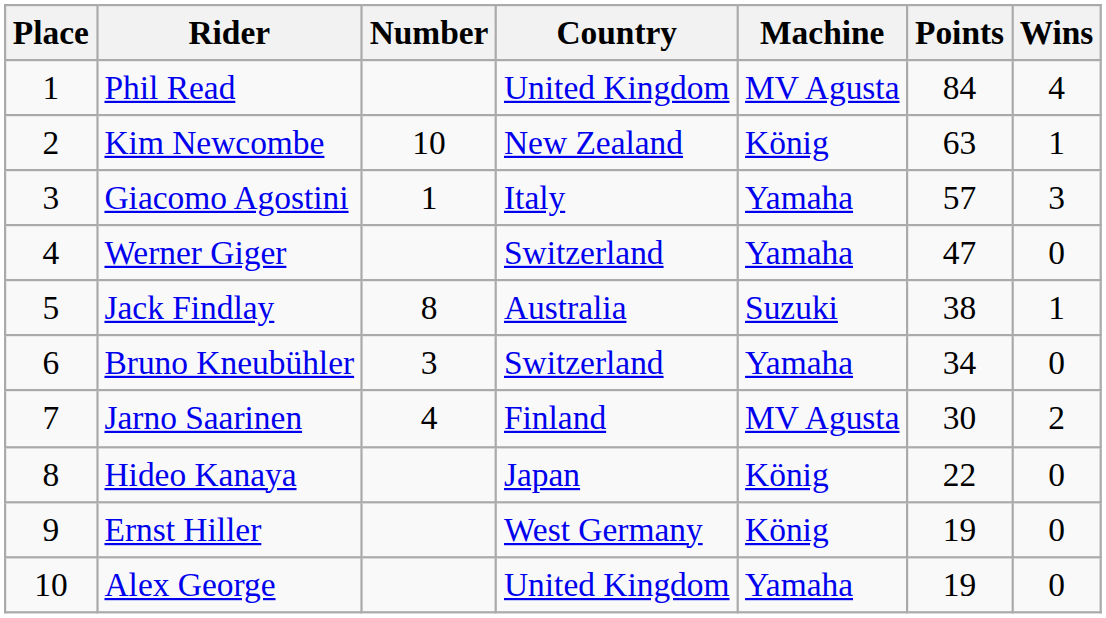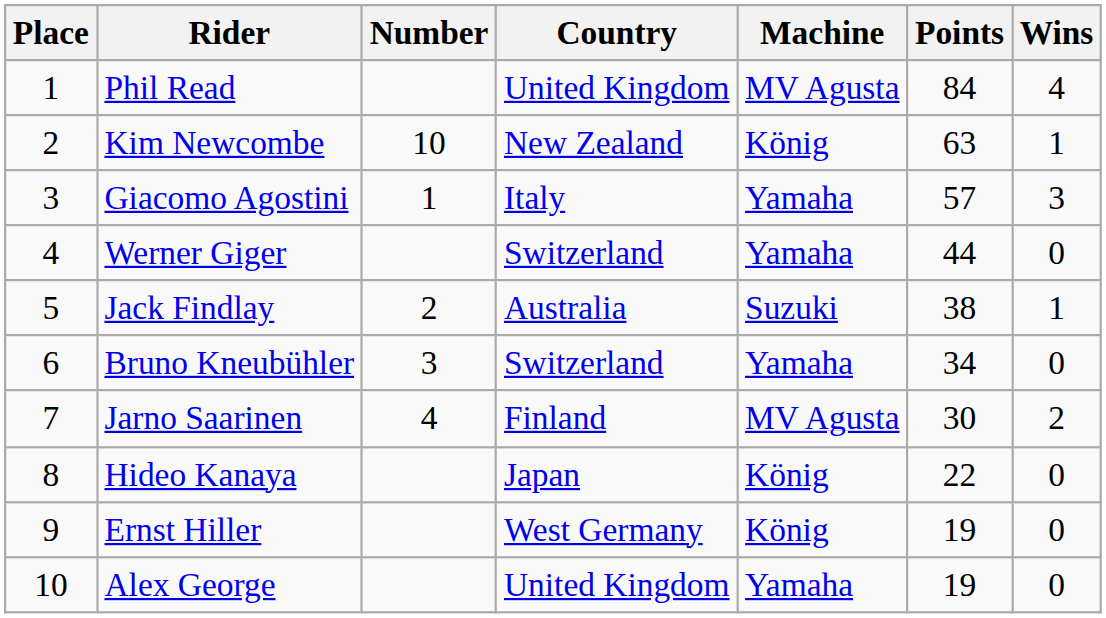Werner Giger | Points: 47 -> 44
Jack Findlay | Number: 8 -> 2
